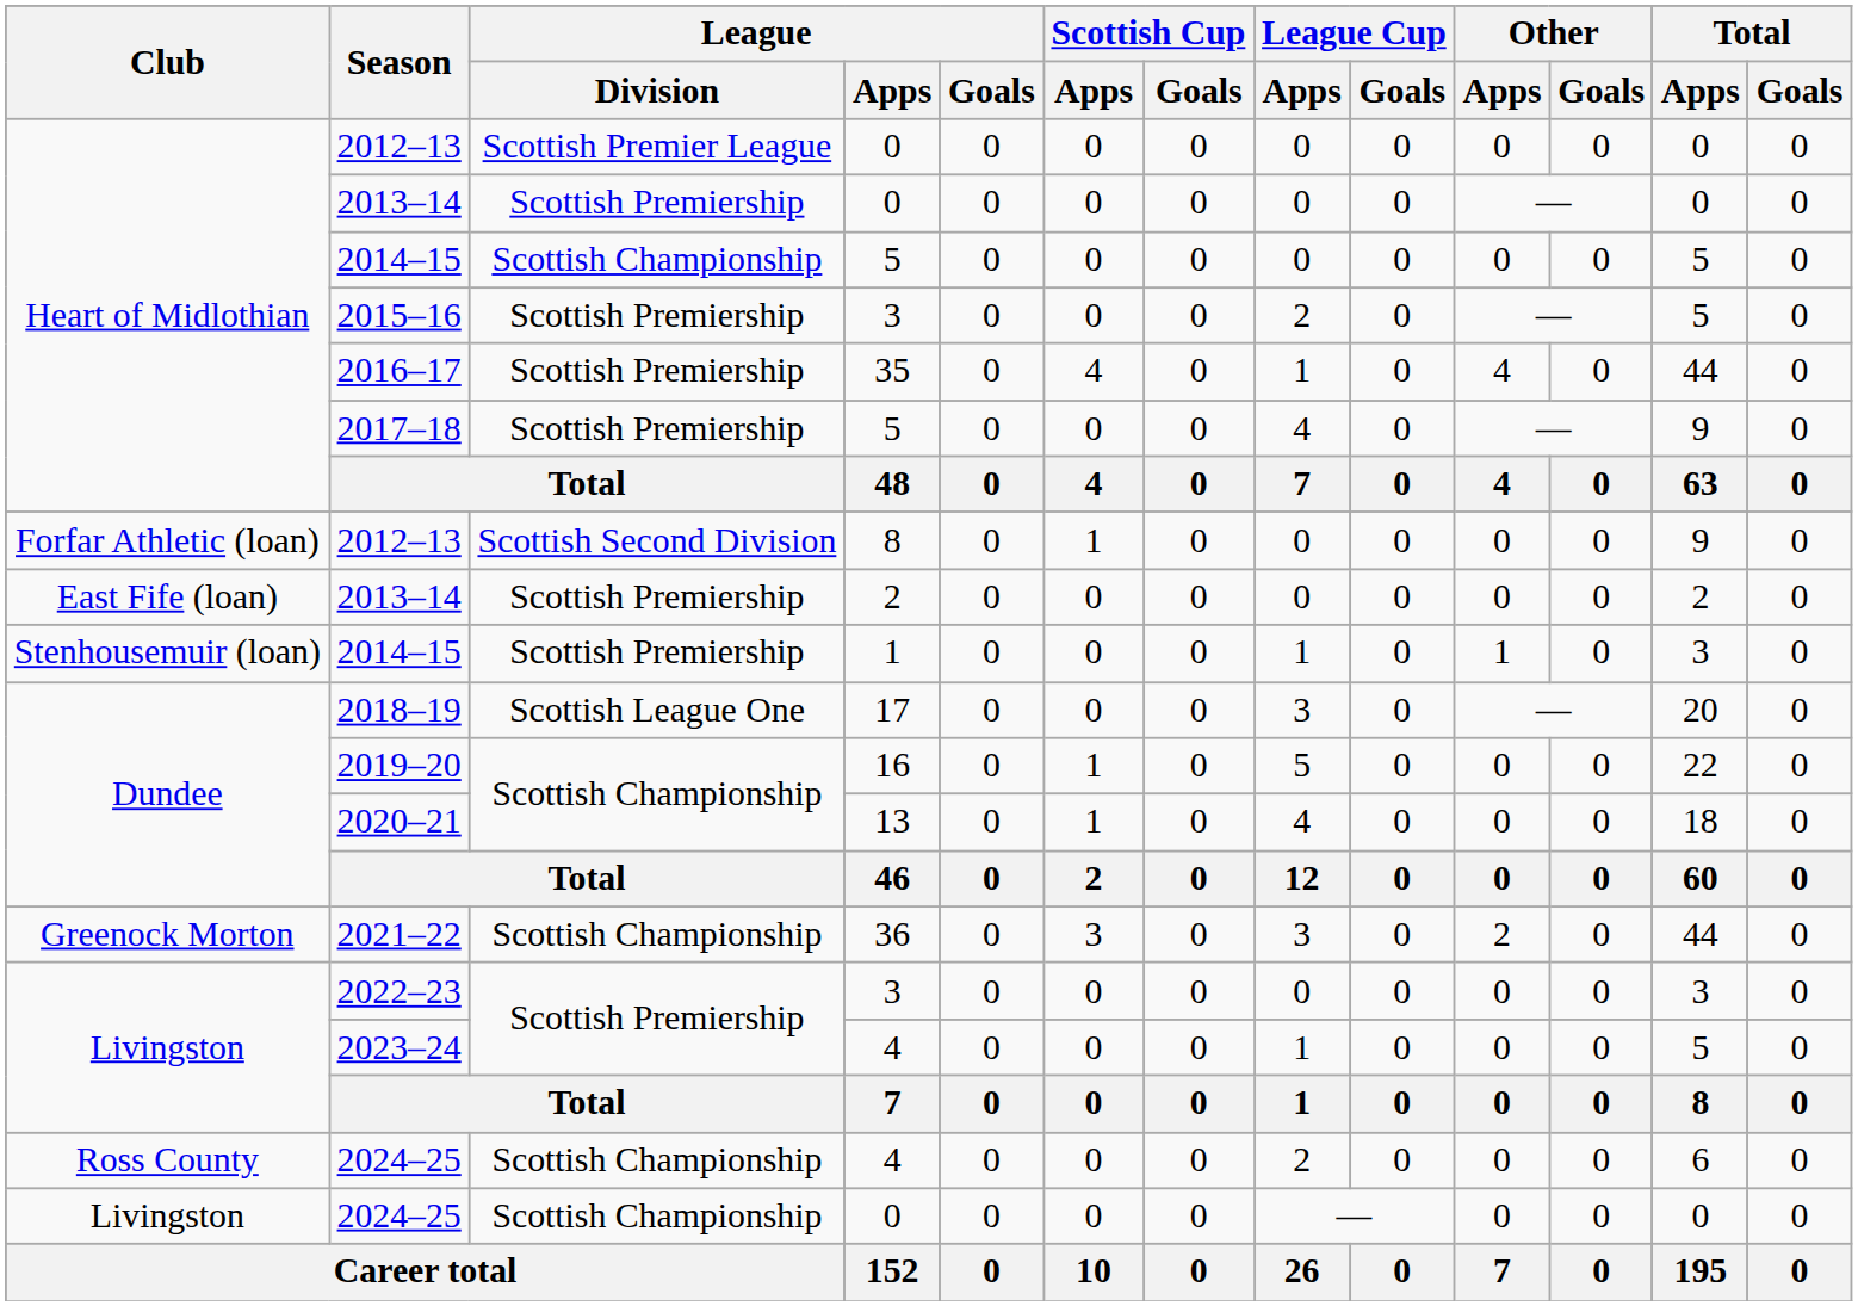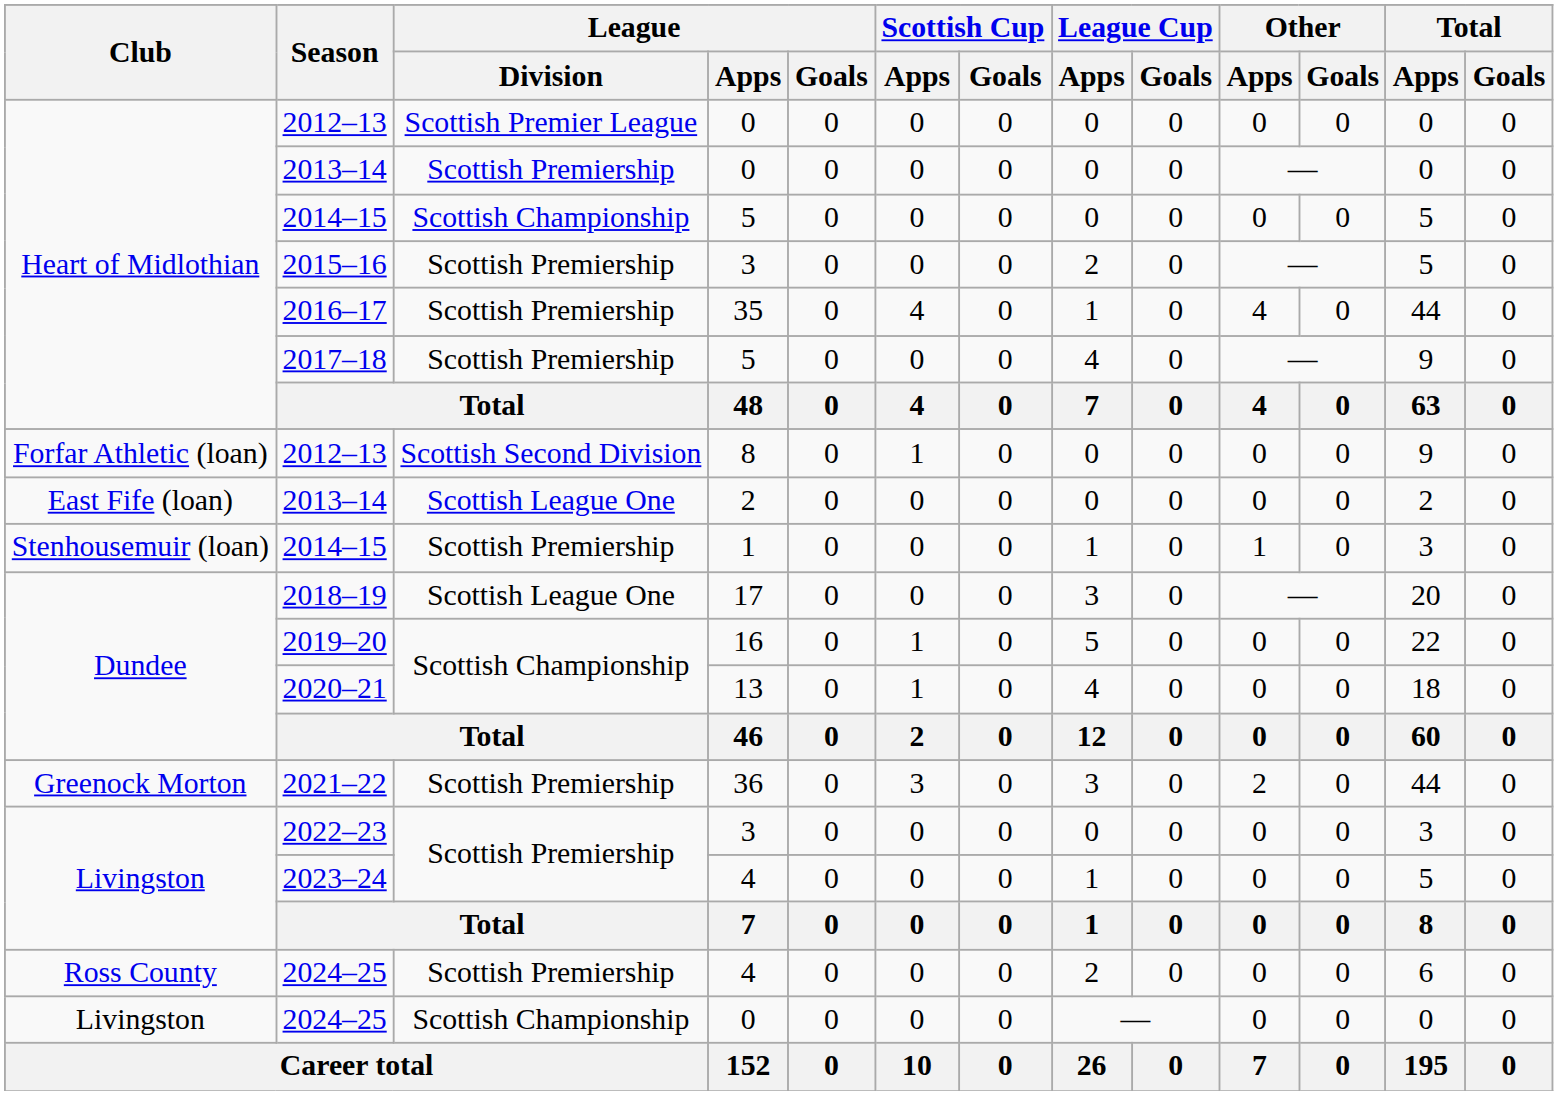2013–14 / 2 | League / Division: Scottish Premiership -> Scottish League One
2021–22 | League / Division: Scottish Championship -> Scottish Premiership
2024–25 / 4 | League / Division: Scottish Championship -> Scottish Premiership
